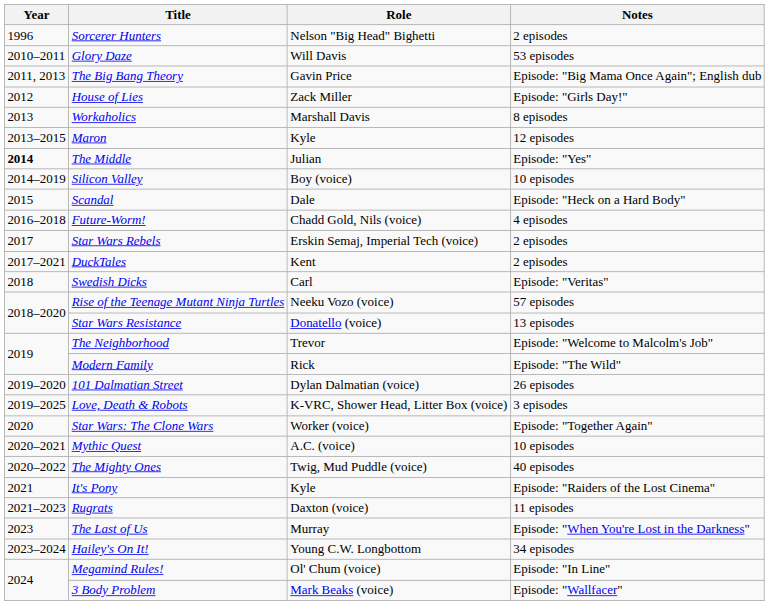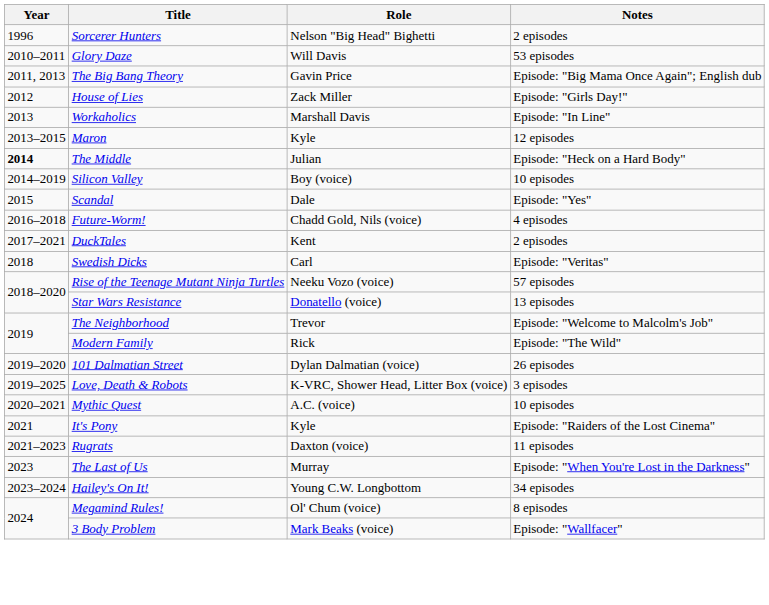Workaholics | Notes: 8 episodes -> Episode: "In Line"
The Middle | Notes: Episode: "Yes" -> Episode: "Heck on a Hard Body"
Scandal | Notes: Episode: "Heck on a Hard Body" -> Episode: "Yes"
- row: 2017 | Star Wars Rebels | Erskin Semaj, Imperial Tech (voice) | 2 episodes
- row: 2020 | Star Wars: The Clone Wars | Worker (voice) | Episode: "Together Again"
- row: 2020–2022 | The Mighty Ones | Twig, Mud Puddle (voice) | 40 episodes
Megamind Rules! | Notes: Episode: "In Line" -> 8 episodes
